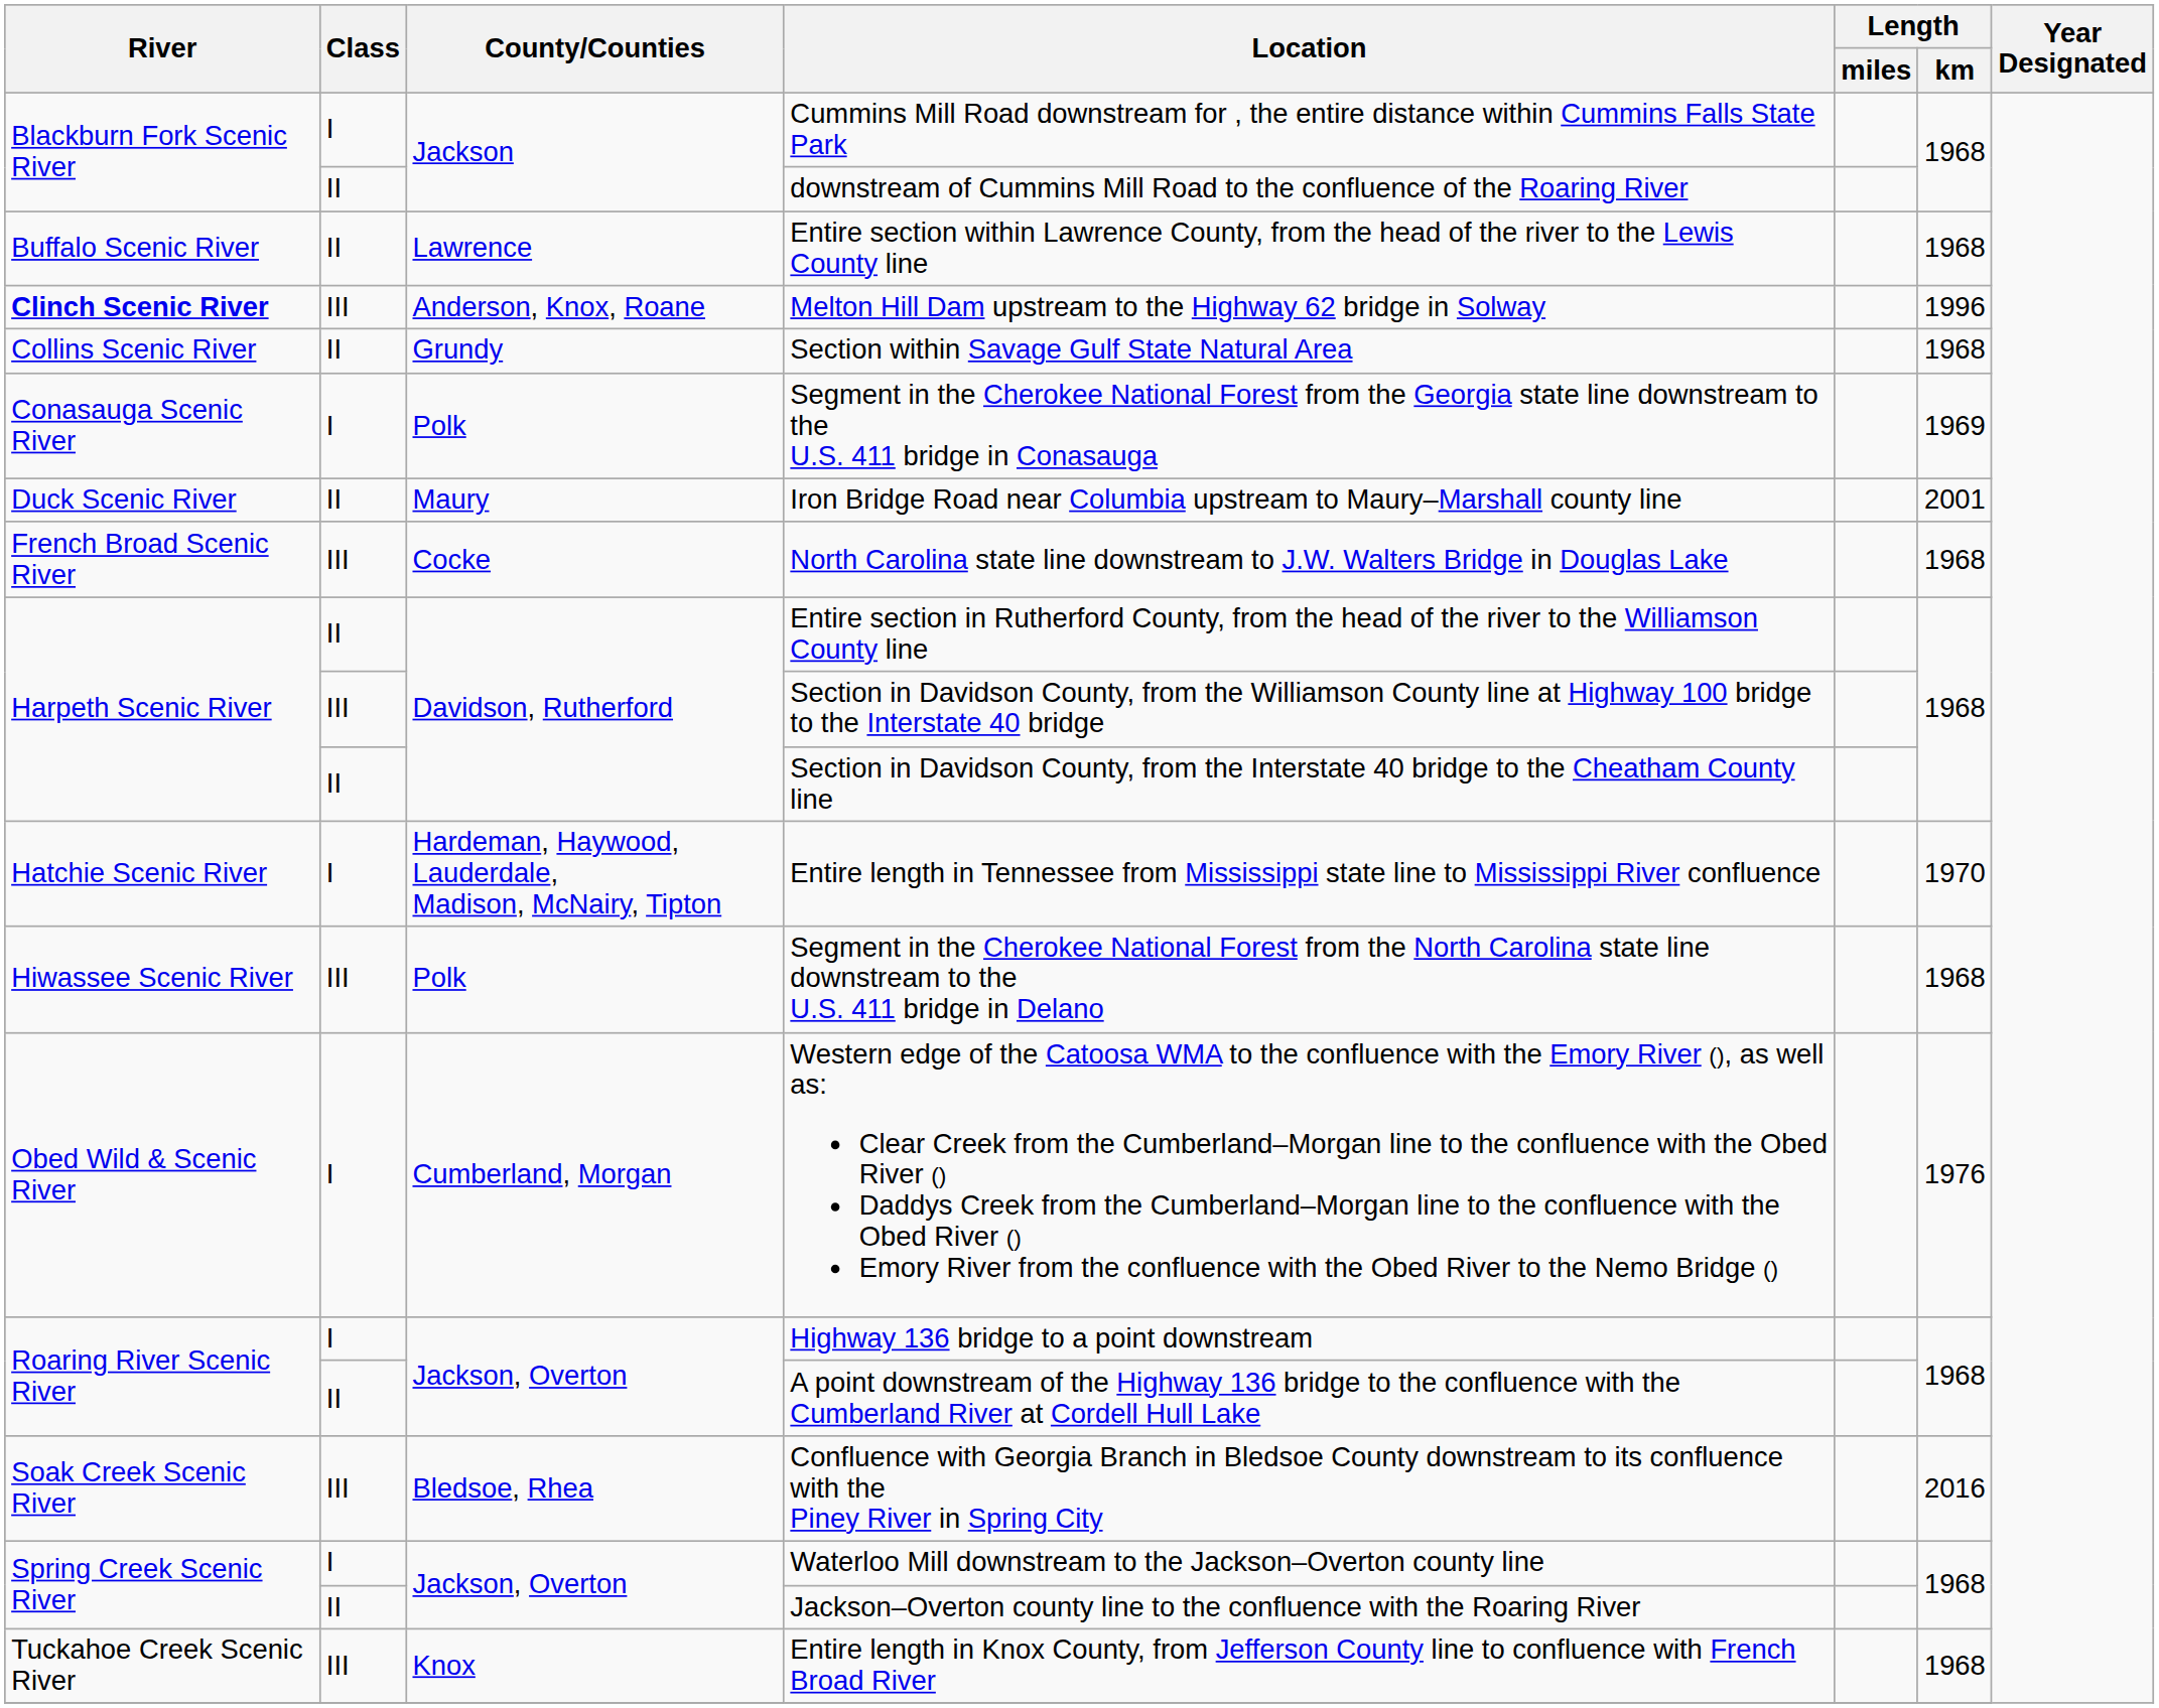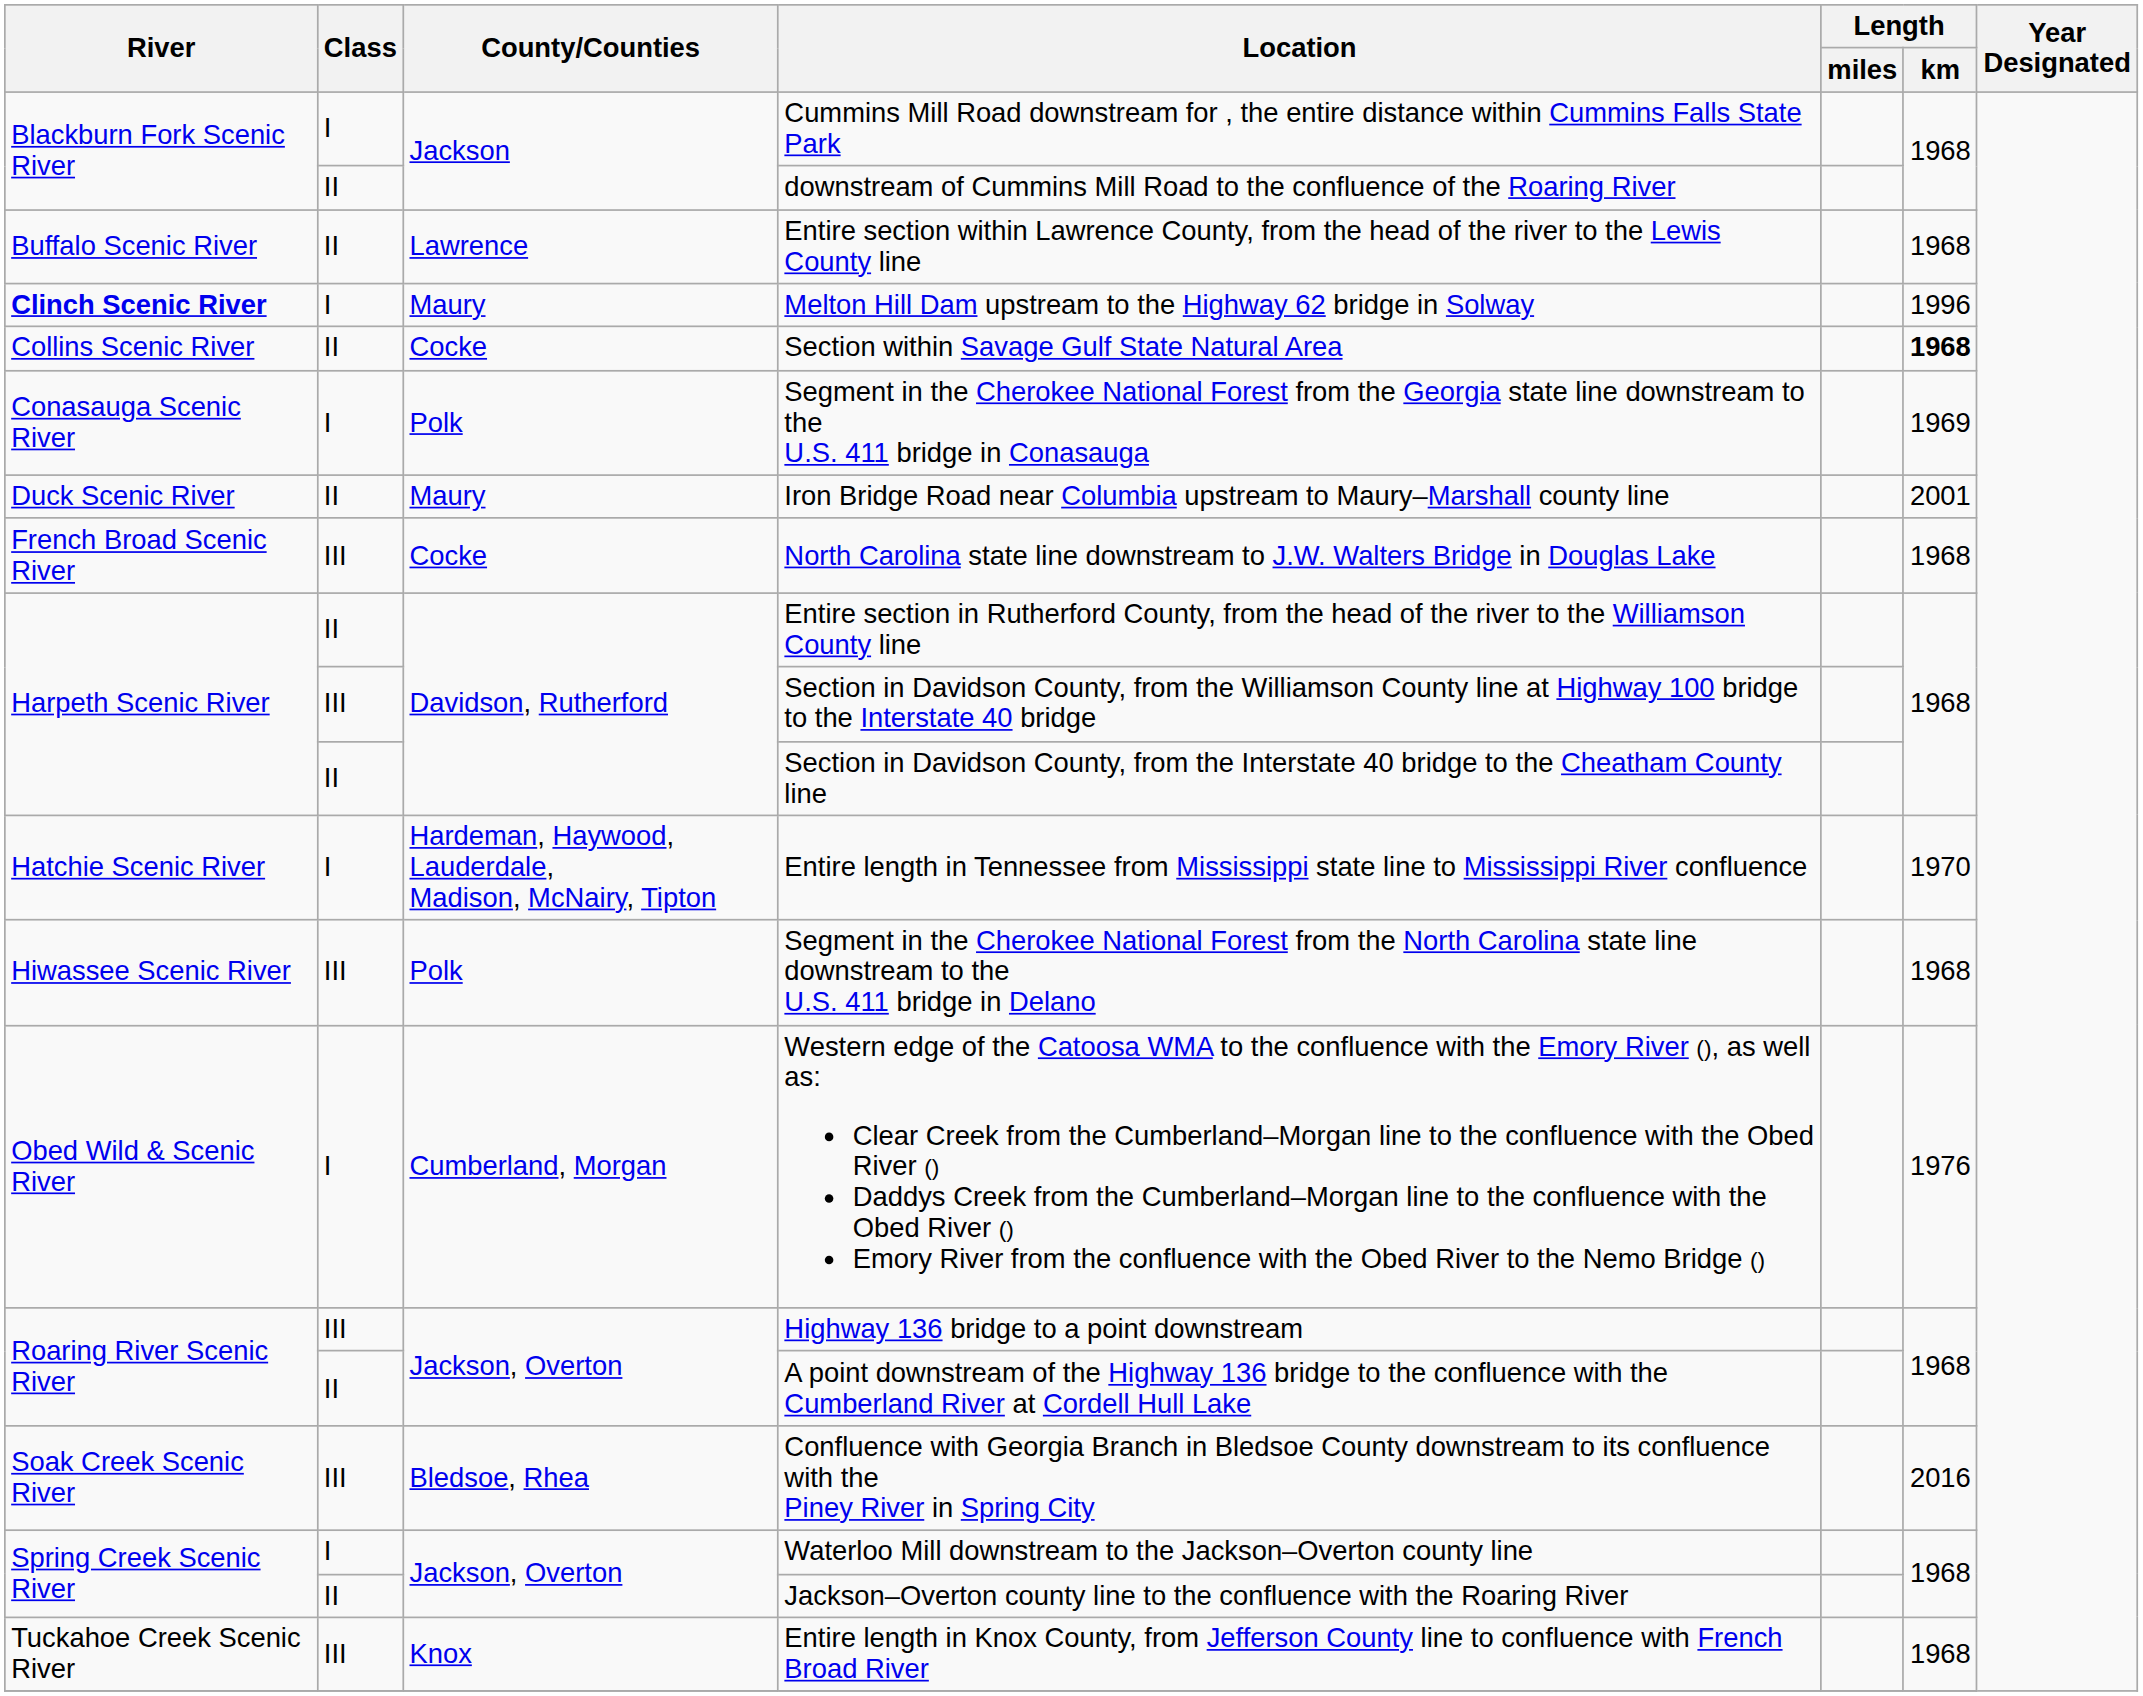Melton Hill Dam upstream to the Highway 62 bridge in Solway | Class: III -> I
Melton Hill Dam upstream to the Highway 62 bridge in Solway | County/Counties: Anderson, Knox, Roane -> Maury
Section within Savage Gulf State Natural Area | County/Counties: Grundy -> Cocke
Section within Savage Gulf State Natural Area | Length / km: normal -> bold
Highway 136 bridge to a point downstream | Class: I -> III
